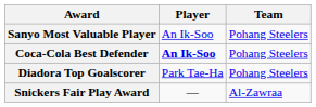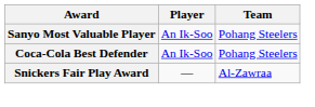Coca-Cola Best Defender | Player: bold -> normal
- row: Diadora Top Goalscorer | Park Tae-Ha | Pohang Steelers
